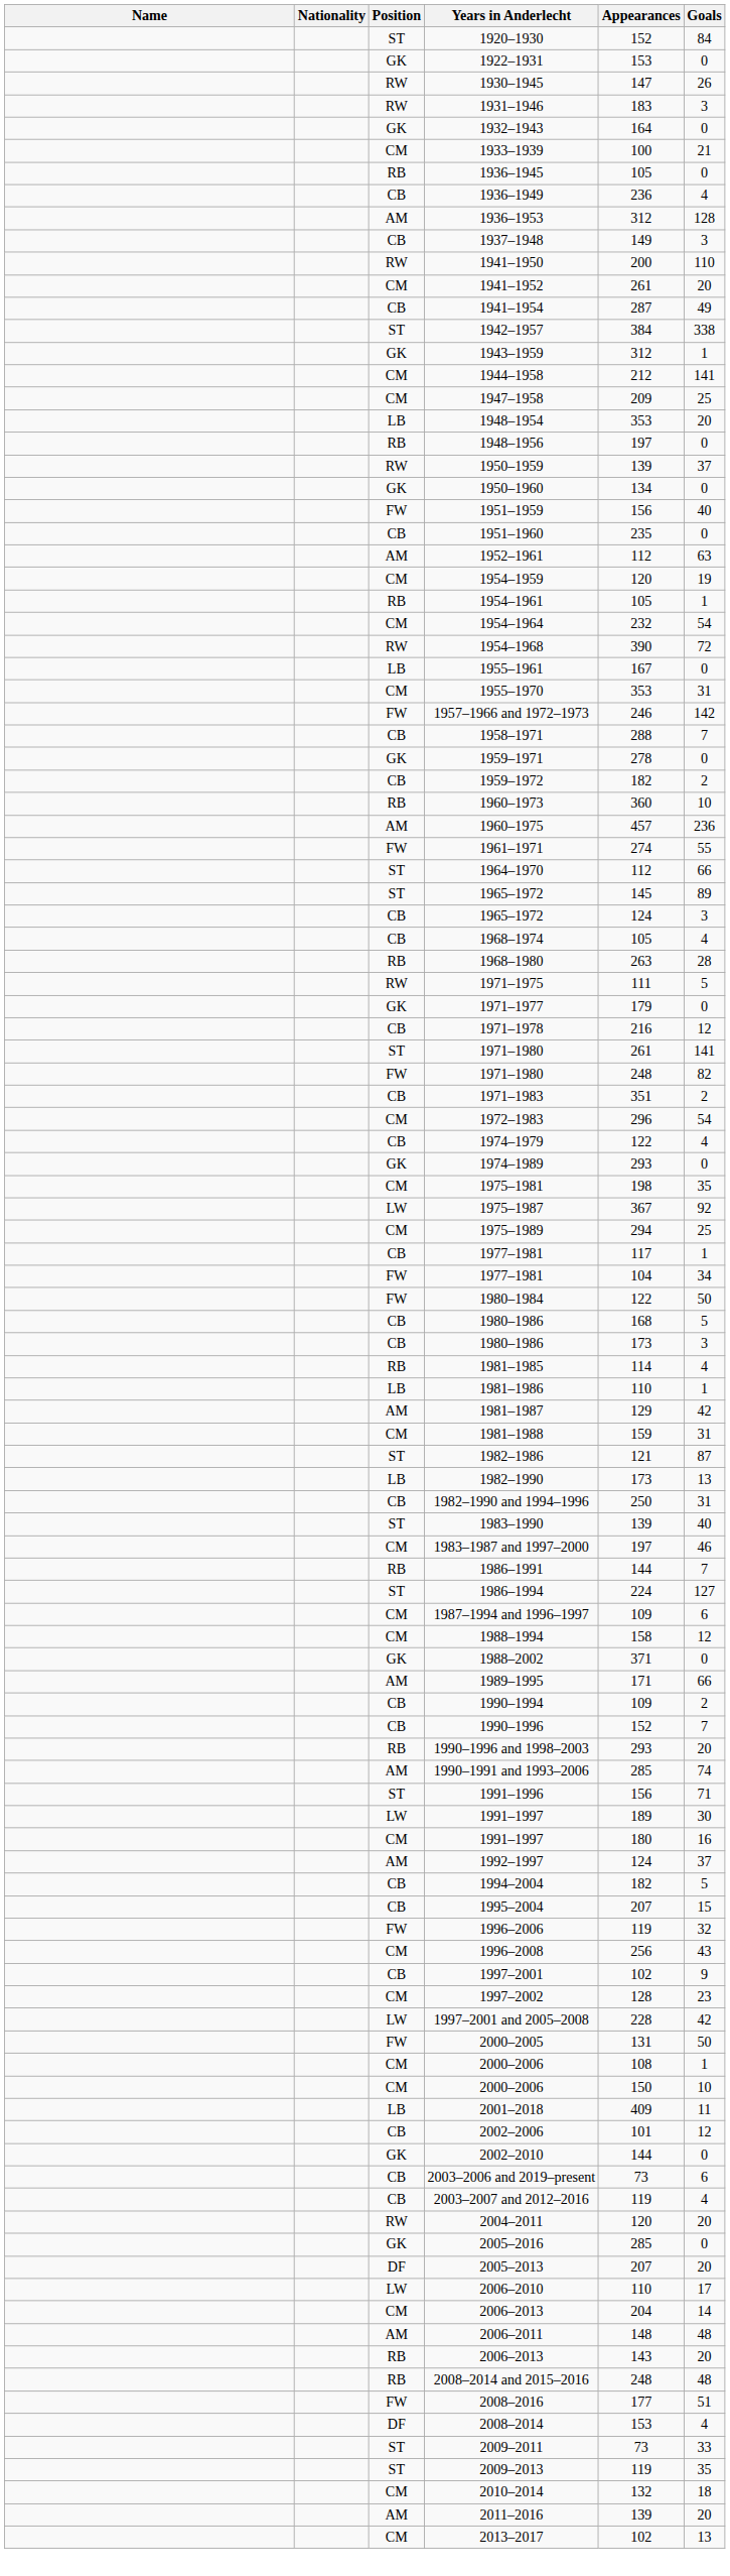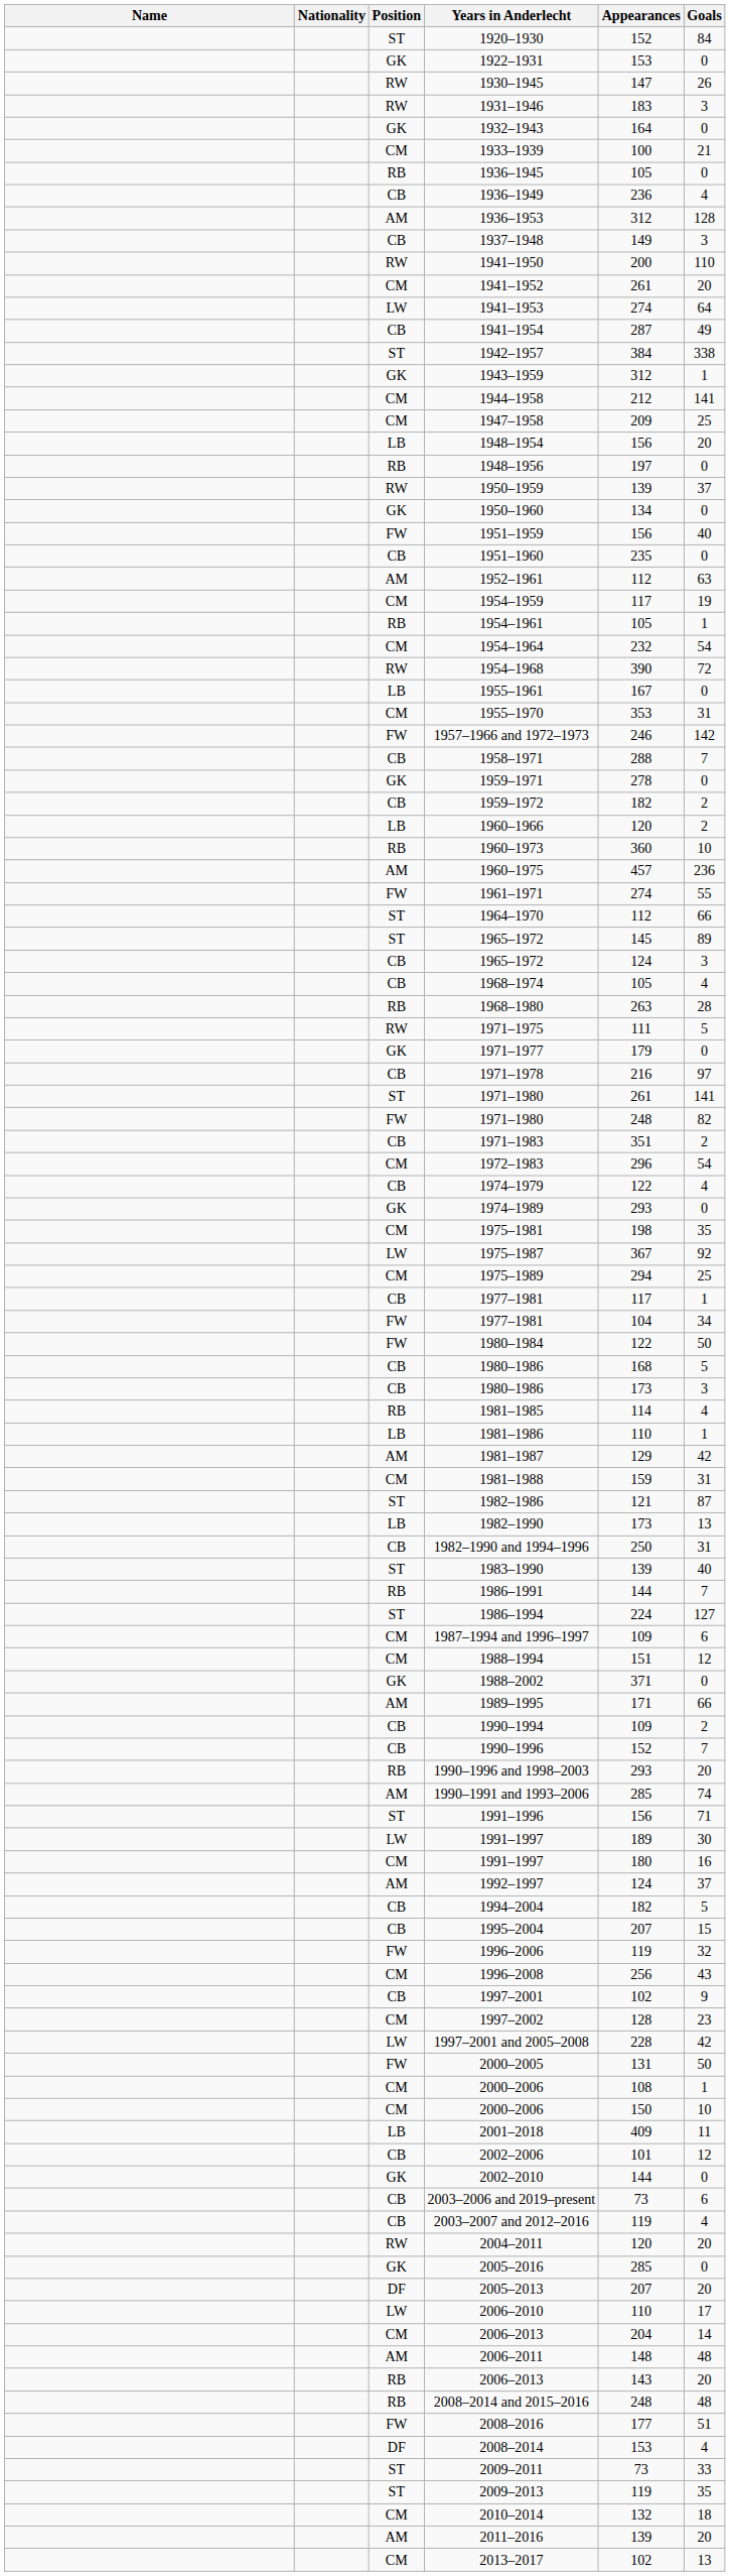+ row: LW | 1941–1953 | 274 | 64
1948–1954 | Appearances: 353 -> 156
1954–1959 | Appearances: 120 -> 117
+ row: LB | 1960–1966 | 120 | 2
1971–1978 | Goals: 12 -> 97
- row: CM | 1983–1987 and 1997–2000 | 197 | 46
1988–1994 | Appearances: 158 -> 151
